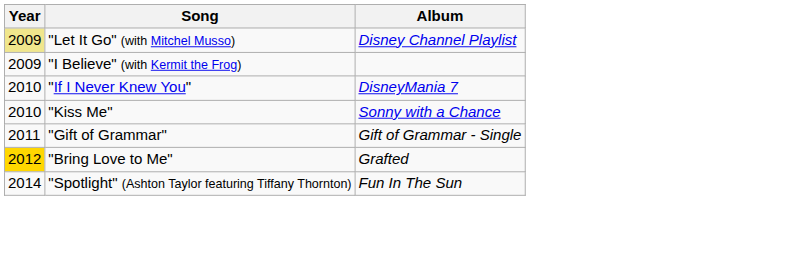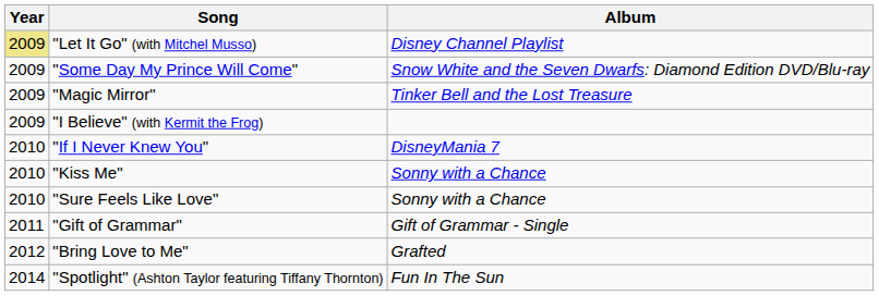+ row: 2009 | "Some Day My Prince Will Come" | Snow White and the Seven Dwarfs: Diamond Edition DVD/Blu-ray
+ row: 2009 | "Magic Mirror" | Tinker Bell and the Lost Treasure
+ row: 2010 | "Sure Feels Like Love" | Sonny with a Chance
"Bring Love to Me" | Year: gold background -> no background
